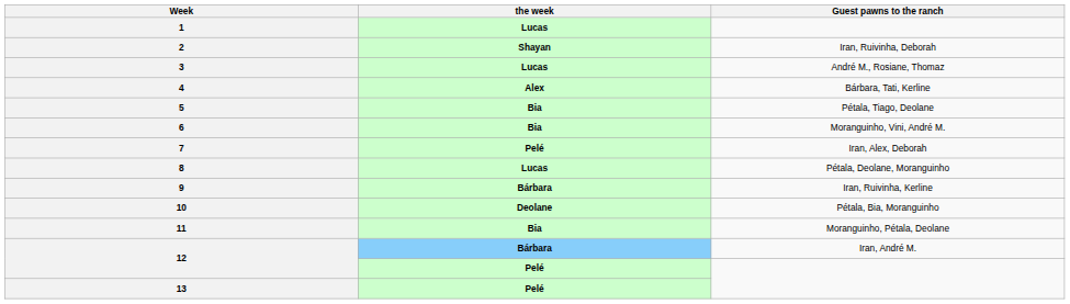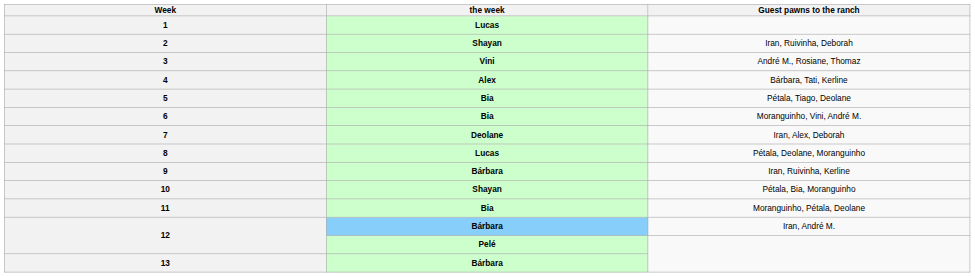3 | the week: Lucas -> Vini
7 | the week: Pelé -> Deolane
10 | the week: Deolane -> Shayan
13 | the week: Pelé -> Bárbara
